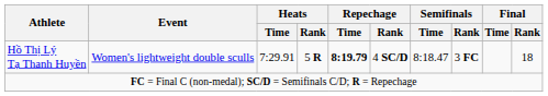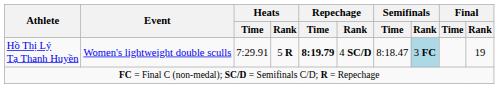Hồ Thị Lý Tạ Thanh Huyền | Semifinals / Rank: no background -> lightblue background
Hồ Thị Lý Tạ Thanh Huyền | Final / Rank: 18 -> 19
